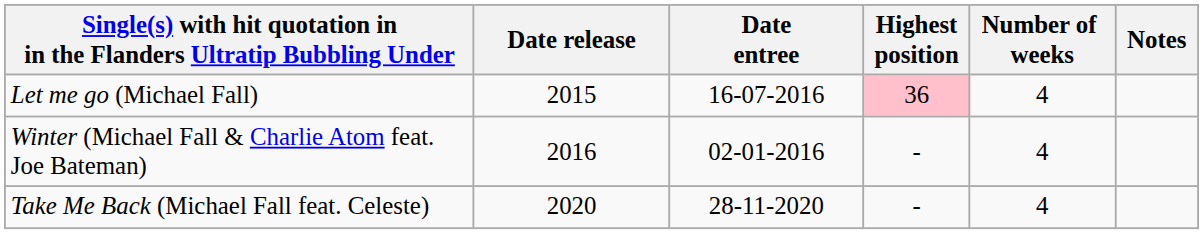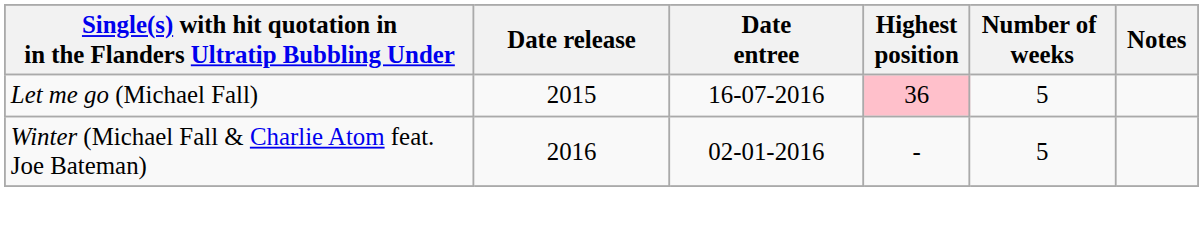Let me go (Michael Fall) | Number of weeks: 4 -> 5
Winter (Michael Fall & Charlie Atom feat. Joe Bateman) | Number of weeks: 4 -> 5
- row: Take Me Back (Michael Fall feat. Celeste) | 2020 | 28-11-2020 | - | 4
